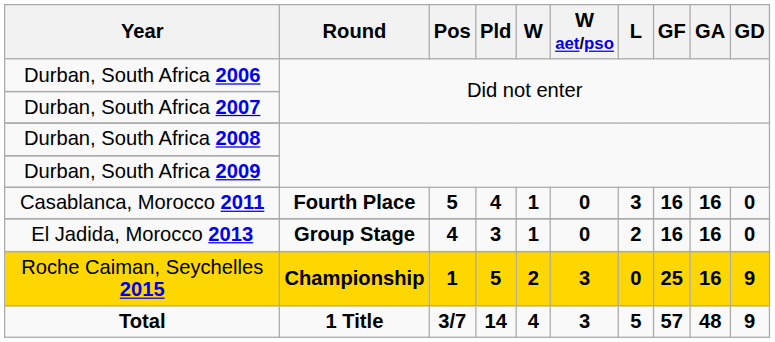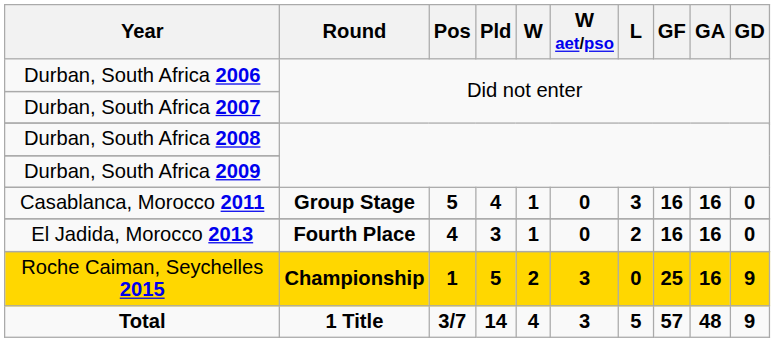Casablanca, Morocco 2011 | Round: Fourth Place -> Group Stage
El Jadida, Morocco 2013 | Round: Group Stage -> Fourth Place
